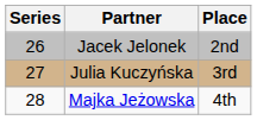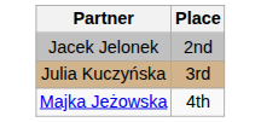- column: Series | 26 | 27 | 28
